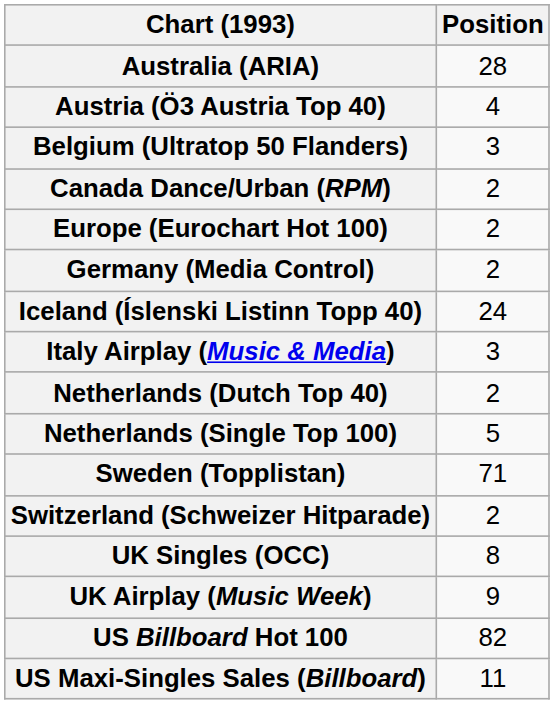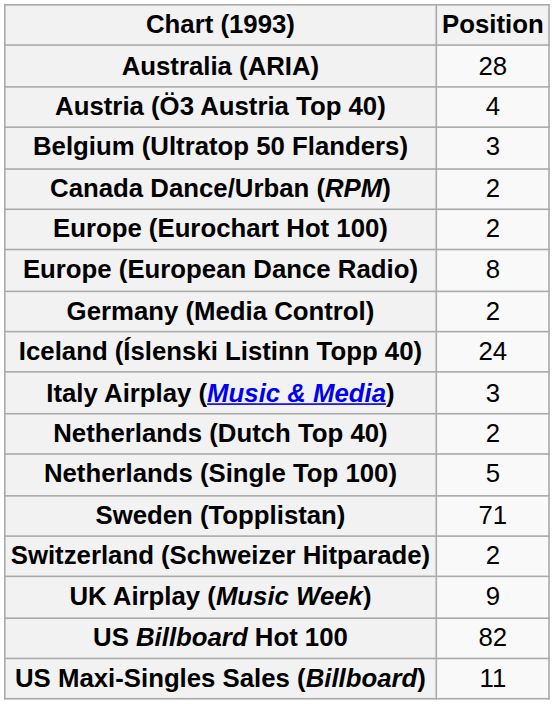+ row: Europe (European Dance Radio) | 8
- row: UK Singles (OCC) | 8
